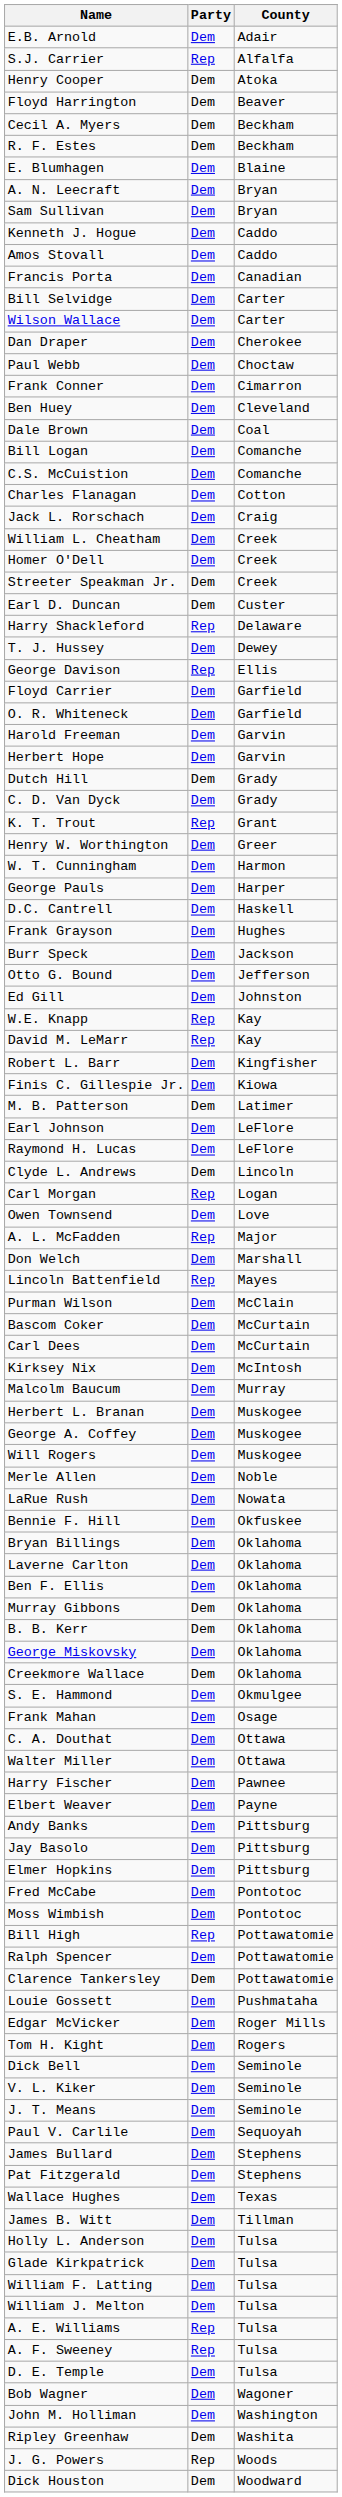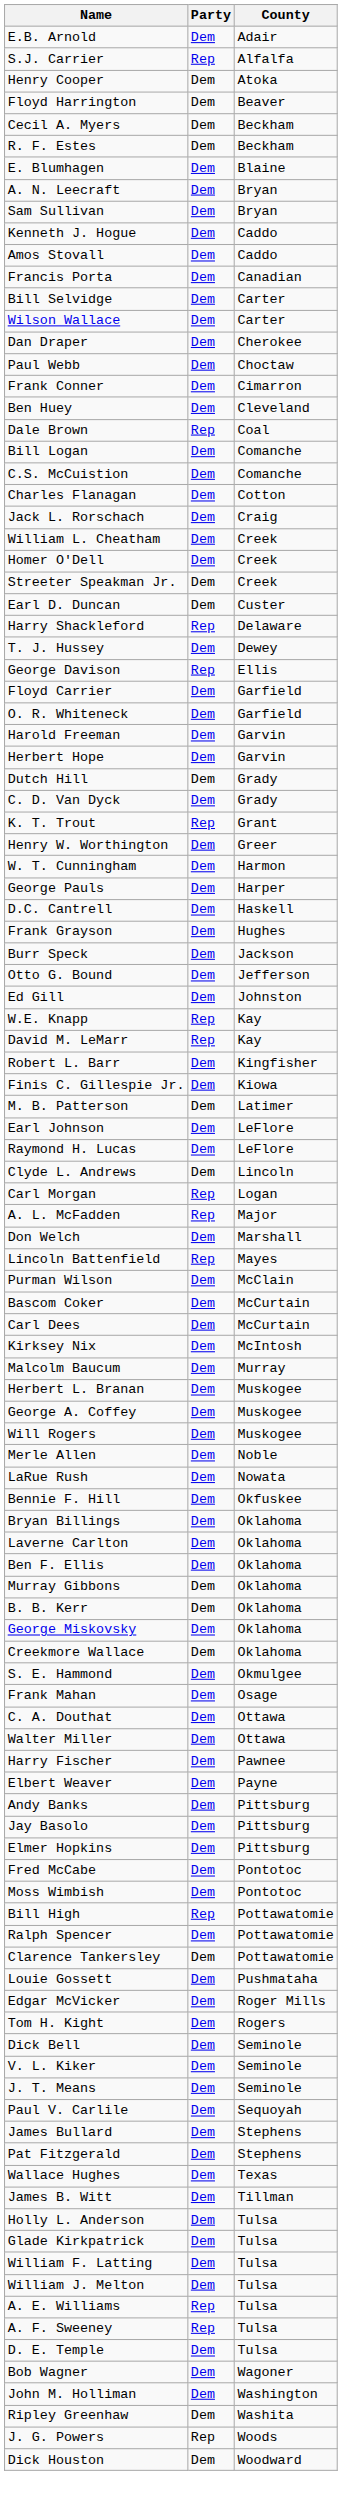Dale Brown | Party: Dem -> Rep
- row: Owen Townsend | Dem | Love
